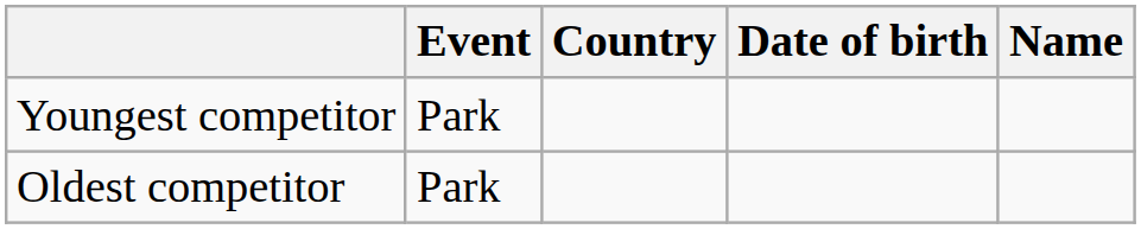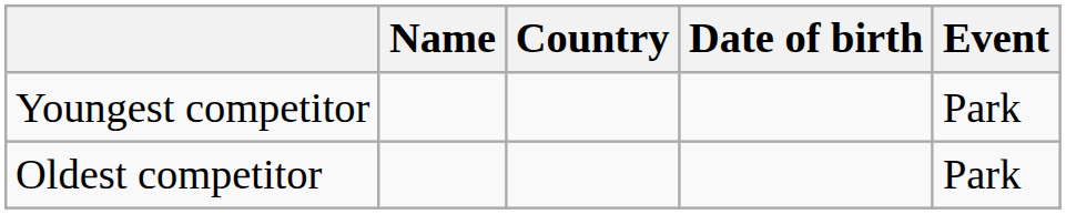columns swapped: Name <-> Event
